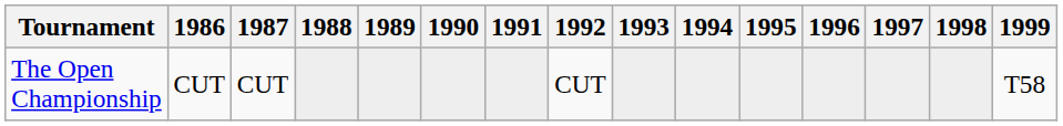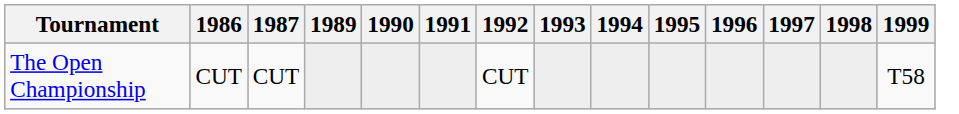- column: 1988
